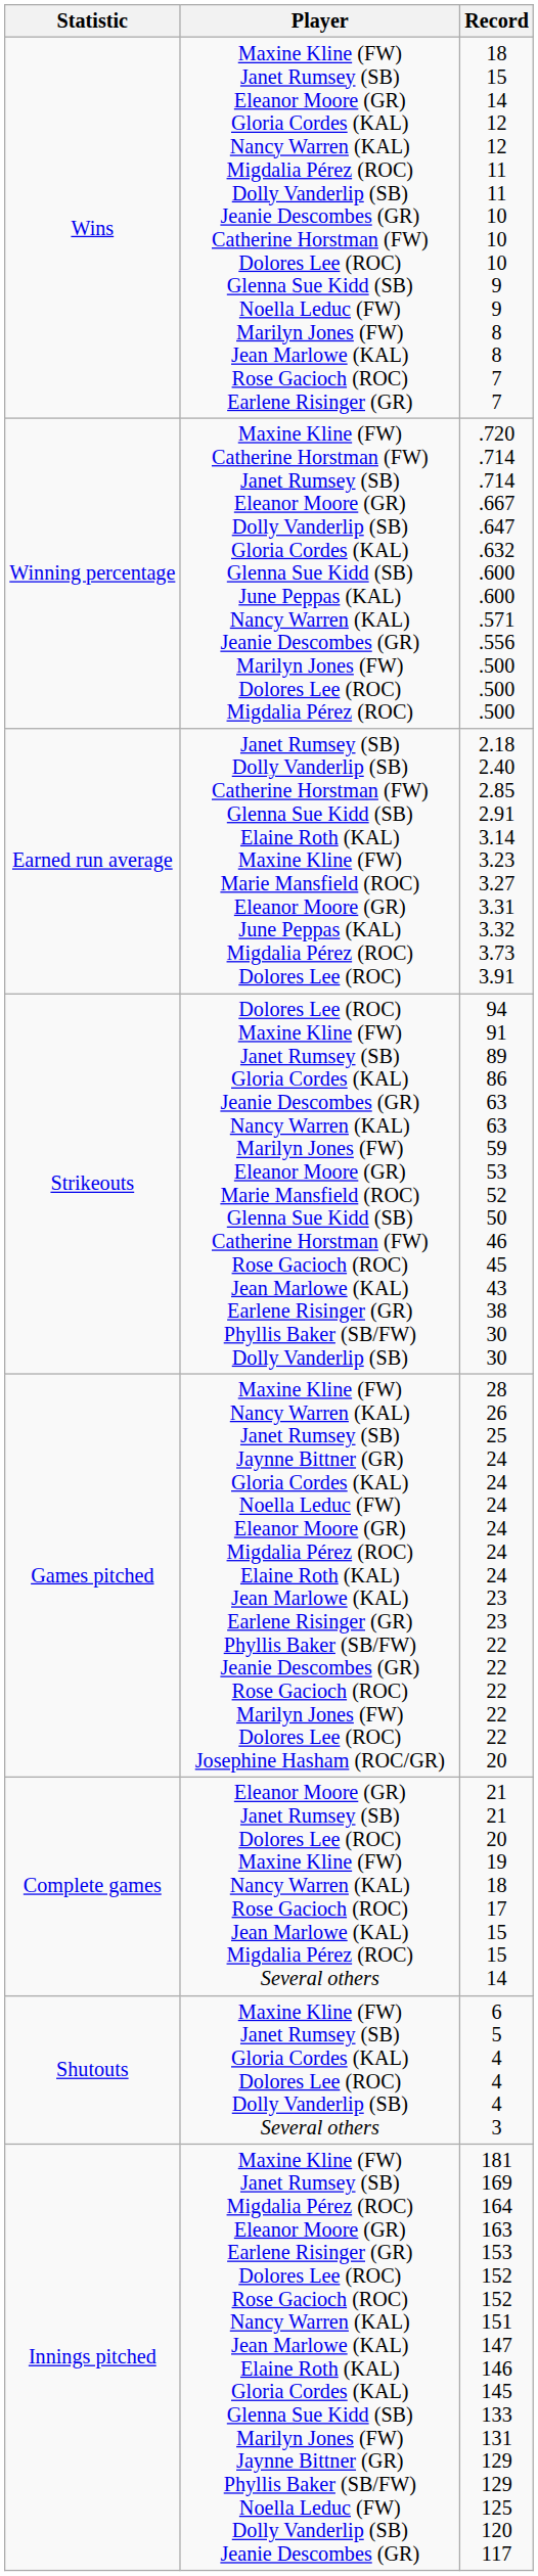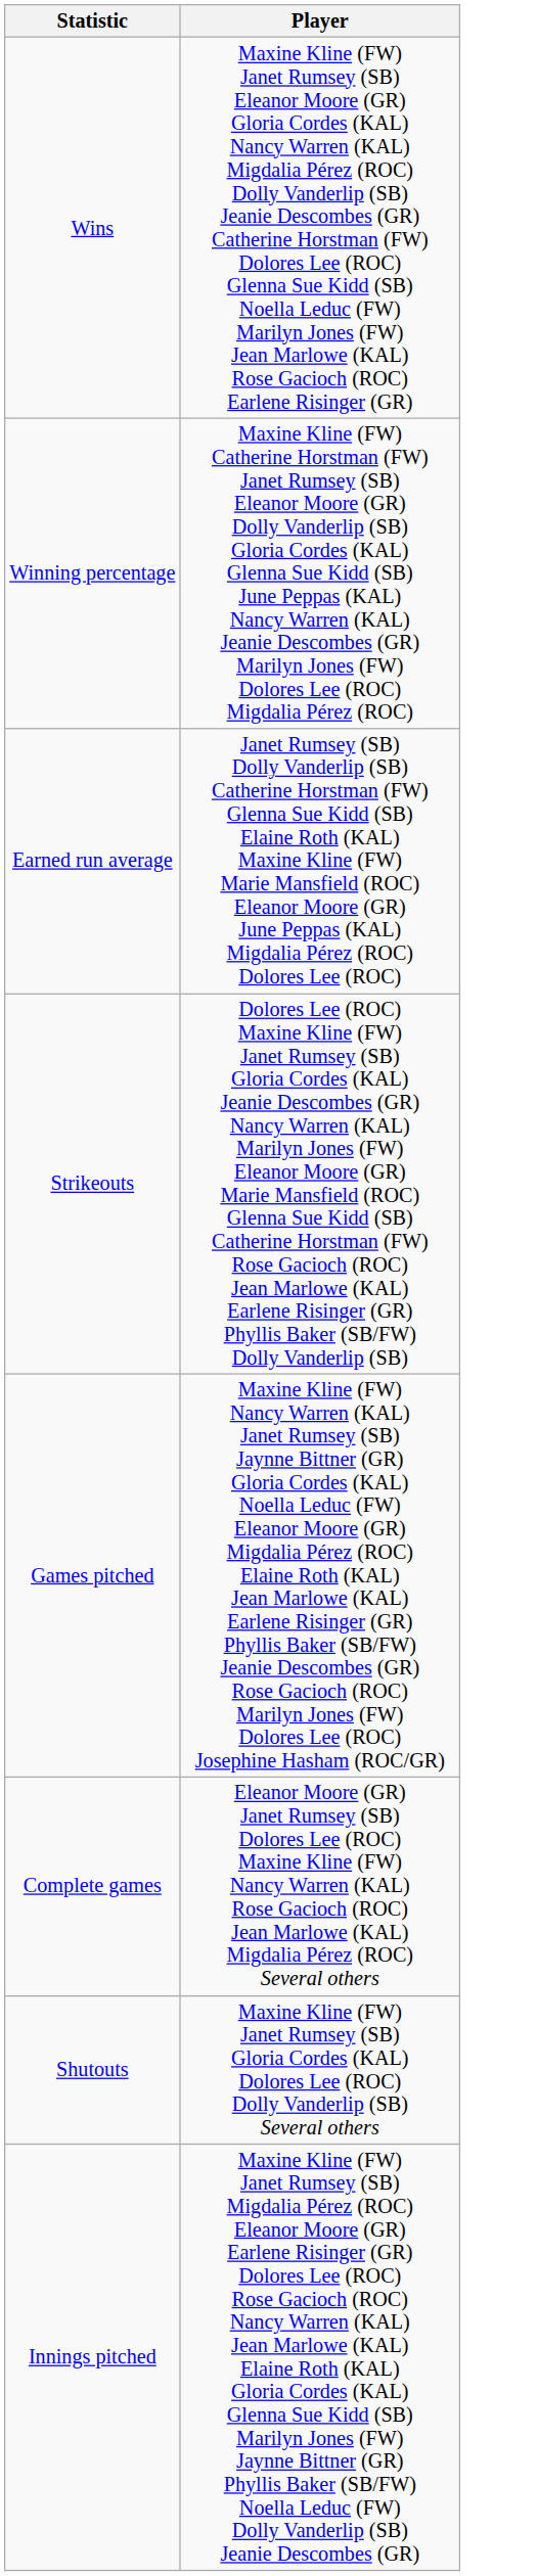- column: Record | 18 15 14 12 12 11 11 10 10 10 9 9 8 8 7 7 | .720 .714 .714 .667 .647 .632 .600 .600 .571 .556 .500 .500 .500 | 2.18 2.40 2.85 2.91 3.14 3.23 3.27 3.31 3.32 3.73 3.91 | 94 91 89 86 63 63 59 53 52 50 46 45 43 38 30 30 | 28 26 25 24 24 24 24 24 24 23 23 22 22 22 22 22 20 | 21 21 20 19 18 17 15 15 14 | 6 5 4 4 4 3 | 181 169 164 163 153 152 152 151 147 146 145 133 131 129 129 125 120 117
